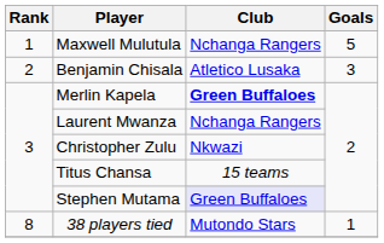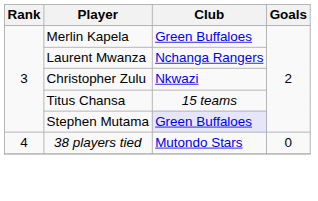- row: 1 | Maxwell Mulutula | Nchanga Rangers | 5
- row: 2 | Benjamin Chisala | Atletico Lusaka | 3
Merlin Kapela | Club: bold -> normal
38 players tied | Rank: 8 -> 4
38 players tied | Goals: 1 -> 0
